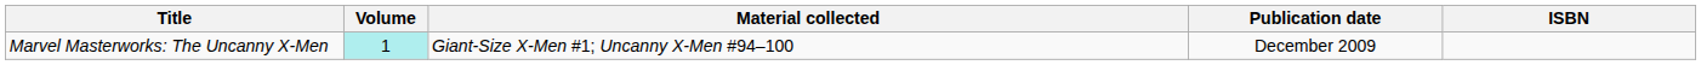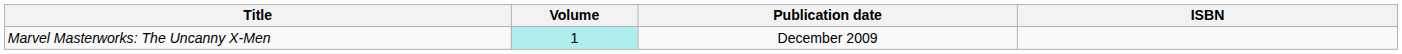- column: Material collected | Giant-Size X-Men #1; Uncanny X-Men #94–100
